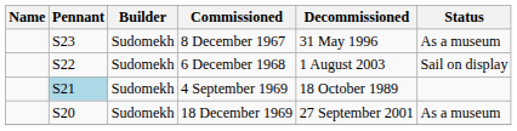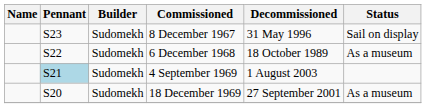8 December 1967 | Status: As a museum -> Sail on display
6 December 1968 | Decommissioned: 1 August 2003 -> 18 October 1989
6 December 1968 | Status: Sail on display -> As a museum
4 September 1969 | Decommissioned: 18 October 1989 -> 1 August 2003
